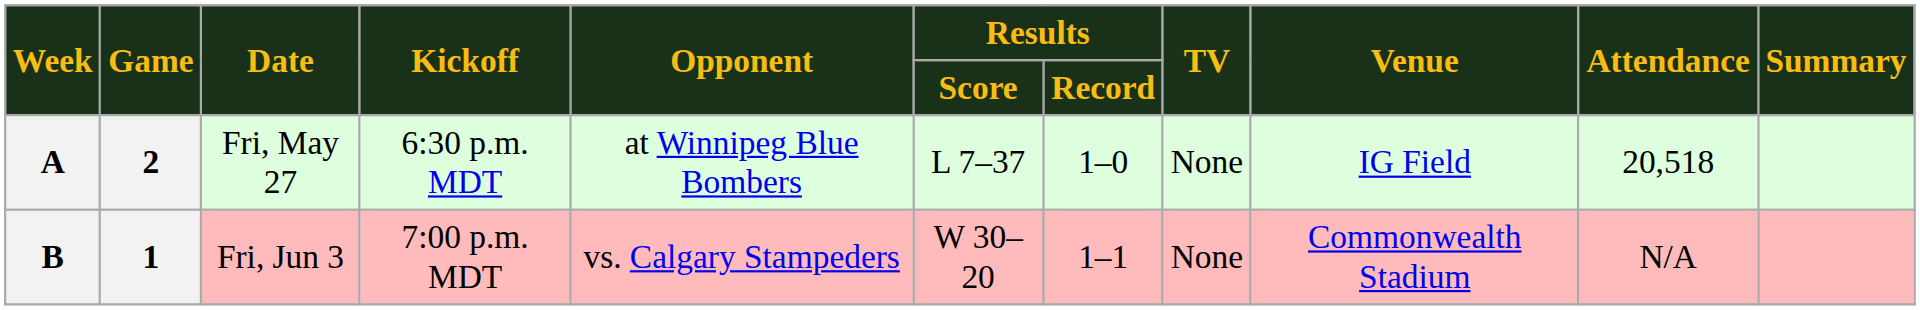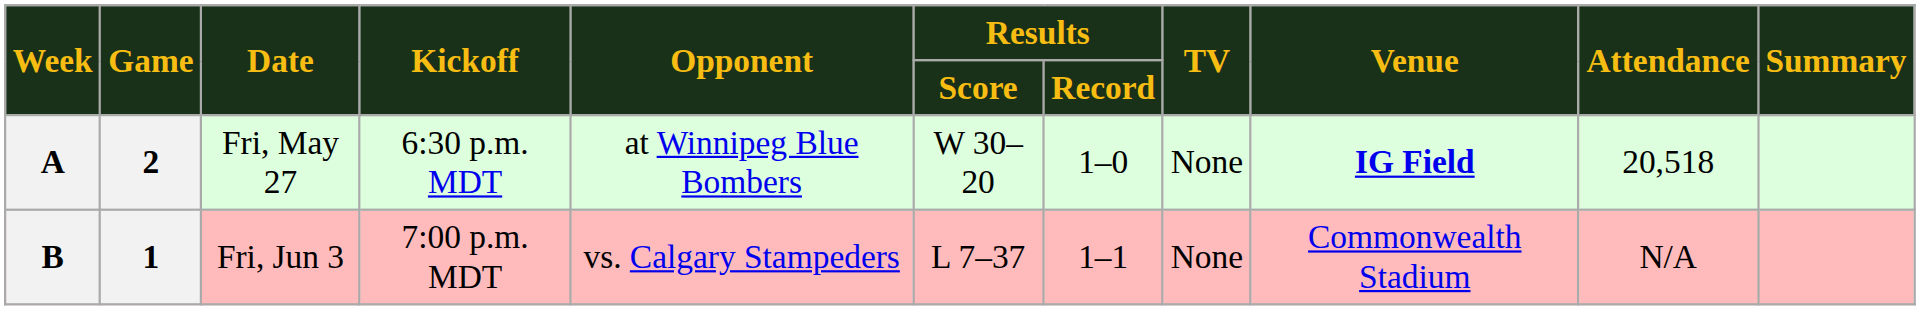A | Results / Score: L 7–37 -> W 30–20
A | Venue: normal -> bold
B | Results / Score: W 30–20 -> L 7–37
